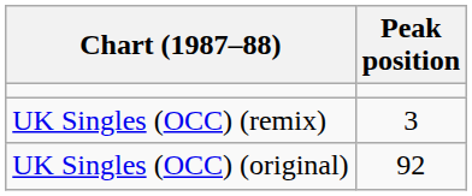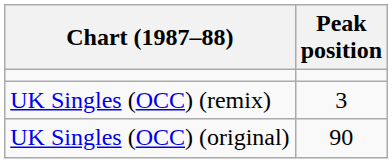UK Singles (OCC) (original) | Peak position: 92 -> 90
